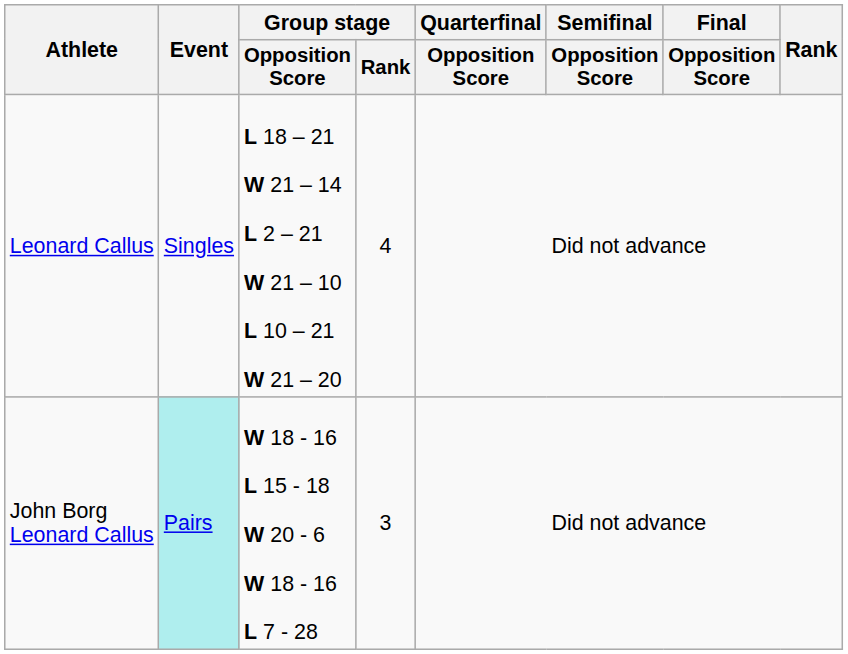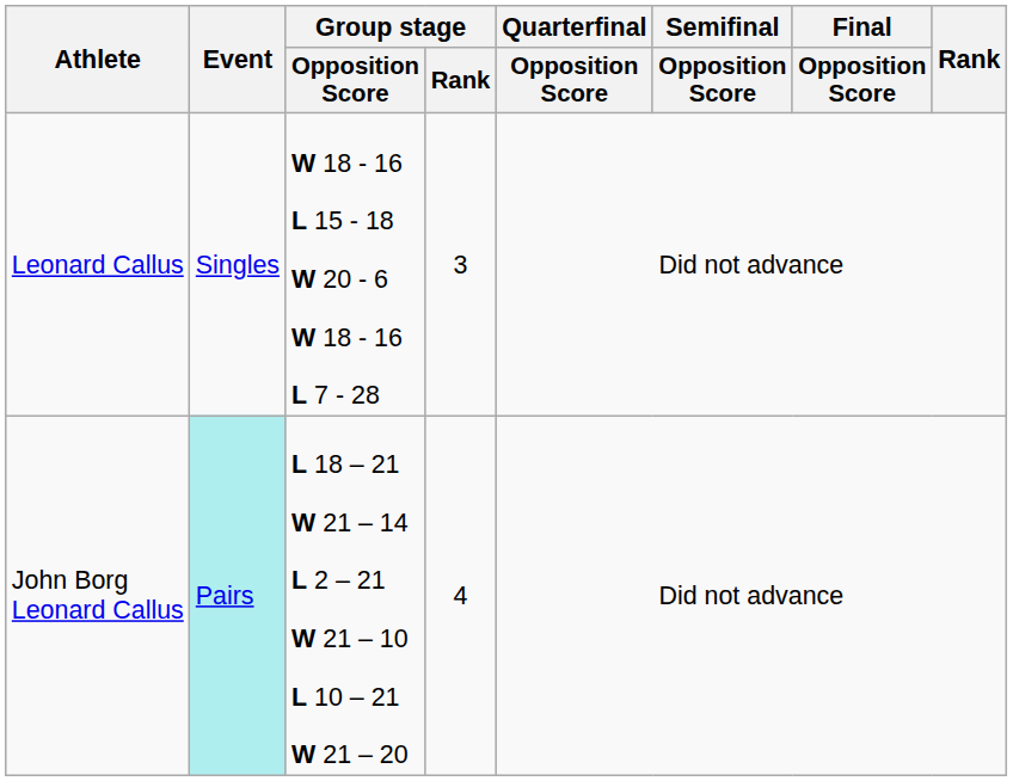Leonard Callus | Group stage / Opposition Score: L 18 – 21 W 21 – 14 L 2 – 21 W 21 – 10 L 10 – 21 W 21 – 20 -> W 18 - 16 L 15 - 18 W 20 - 6 W 18 - 16 L 7 - 28
Leonard Callus | Group stage / Rank: 4 -> 3
John Borg Leonard Callus | Group stage / Opposition Score: W 18 - 16 L 15 - 18 W 20 - 6 W 18 - 16 L 7 - 28 -> L 18 – 21 W 21 – 14 L 2 – 21 W 21 – 10 L 10 – 21 W 21 – 20
John Borg Leonard Callus | Group stage / Rank: 3 -> 4
